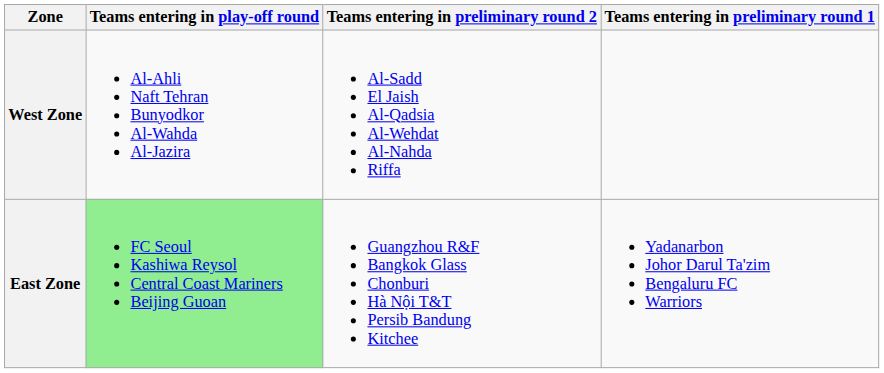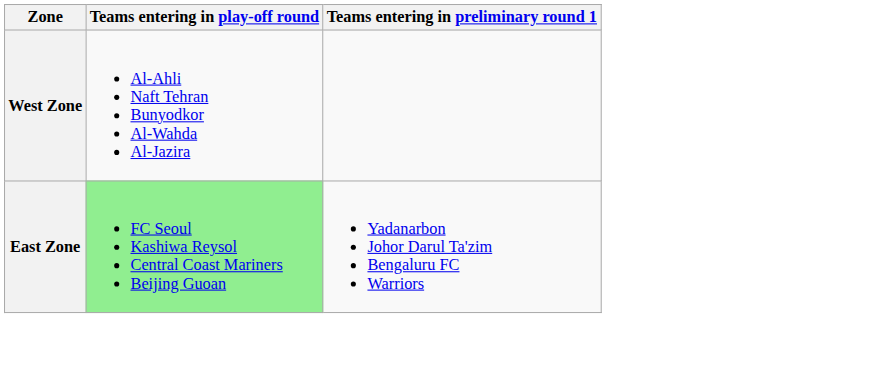- column: Teams entering in preliminary round 2 | Al-Sadd El Jaish Al-Qadsia Al-Wehdat Al-Nahda Riffa | Guangzhou R&F Bangkok Glass Chonburi Hà Nội T&T Persib Bandung Kitchee
